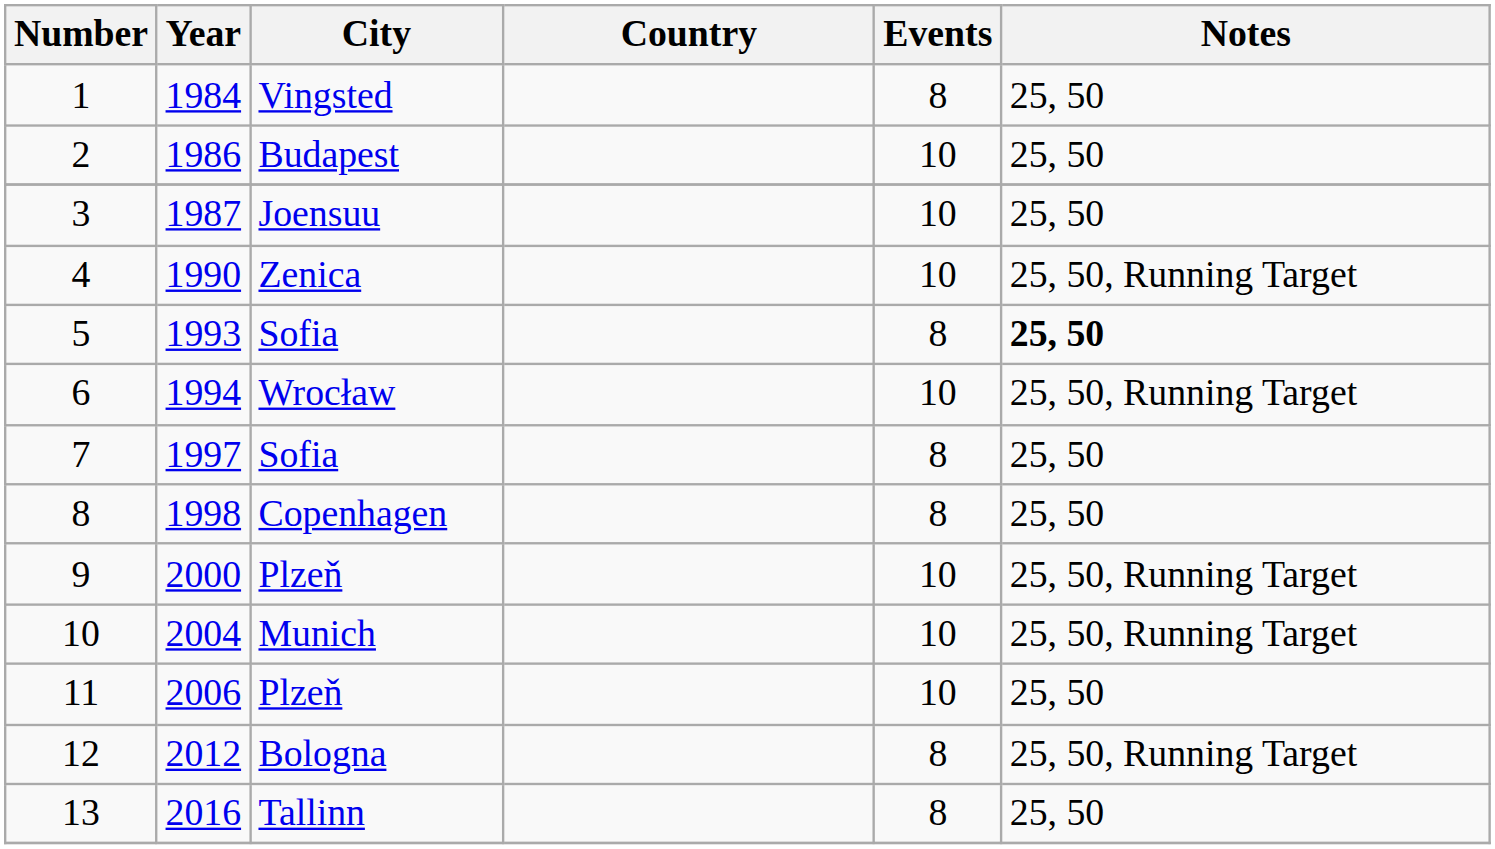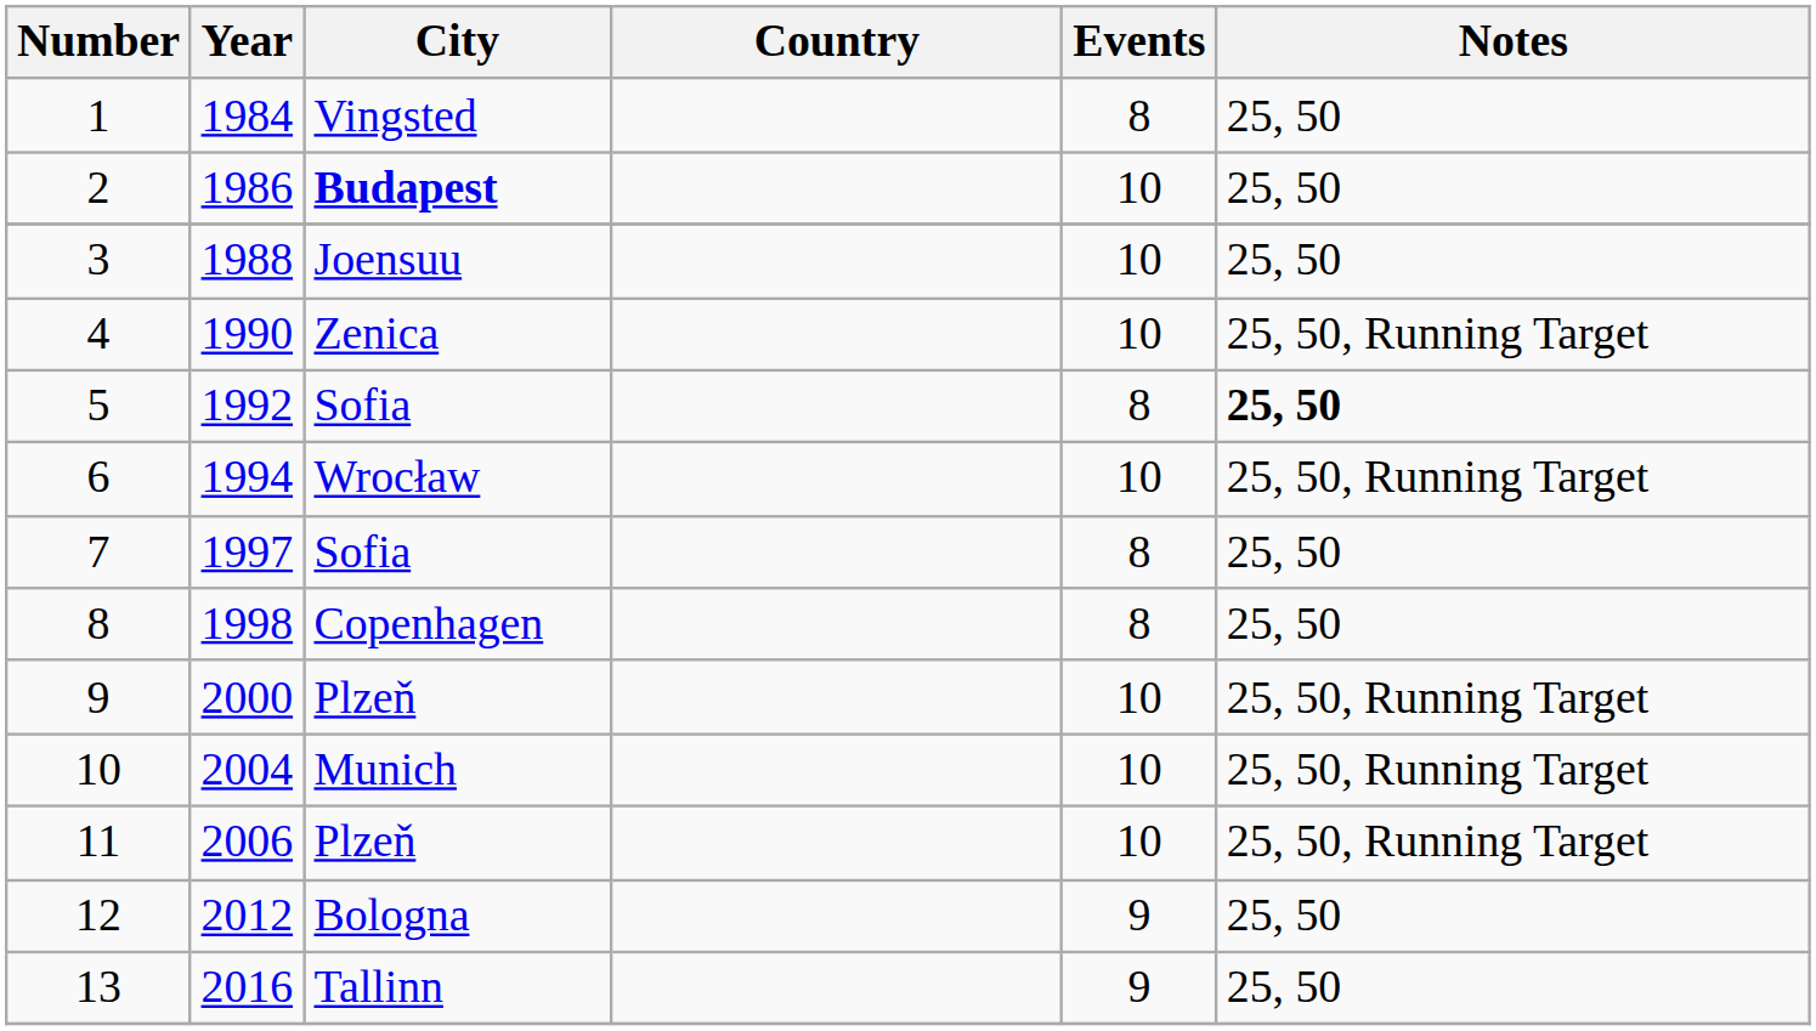2 | City: normal -> bold
3 | Year: 1987 -> 1988
5 | Year: 1993 -> 1992
11 | Notes: 25, 50 -> 25, 50, Running Target
12 | Events: 8 -> 9
12 | Notes: 25, 50, Running Target -> 25, 50
13 | Events: 8 -> 9
